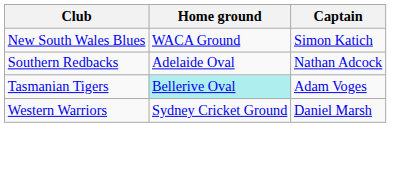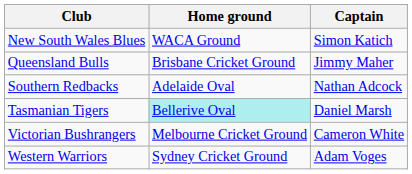+ row: Queensland Bulls | Brisbane Cricket Ground | Jimmy Maher
Tasmanian Tigers | Captain: Adam Voges -> Daniel Marsh
+ row: Victorian Bushrangers | Melbourne Cricket Ground | Cameron White
Western Warriors | Captain: Daniel Marsh -> Adam Voges
